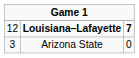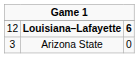Louisiana–Lafayette | column 3: 7 -> 6
